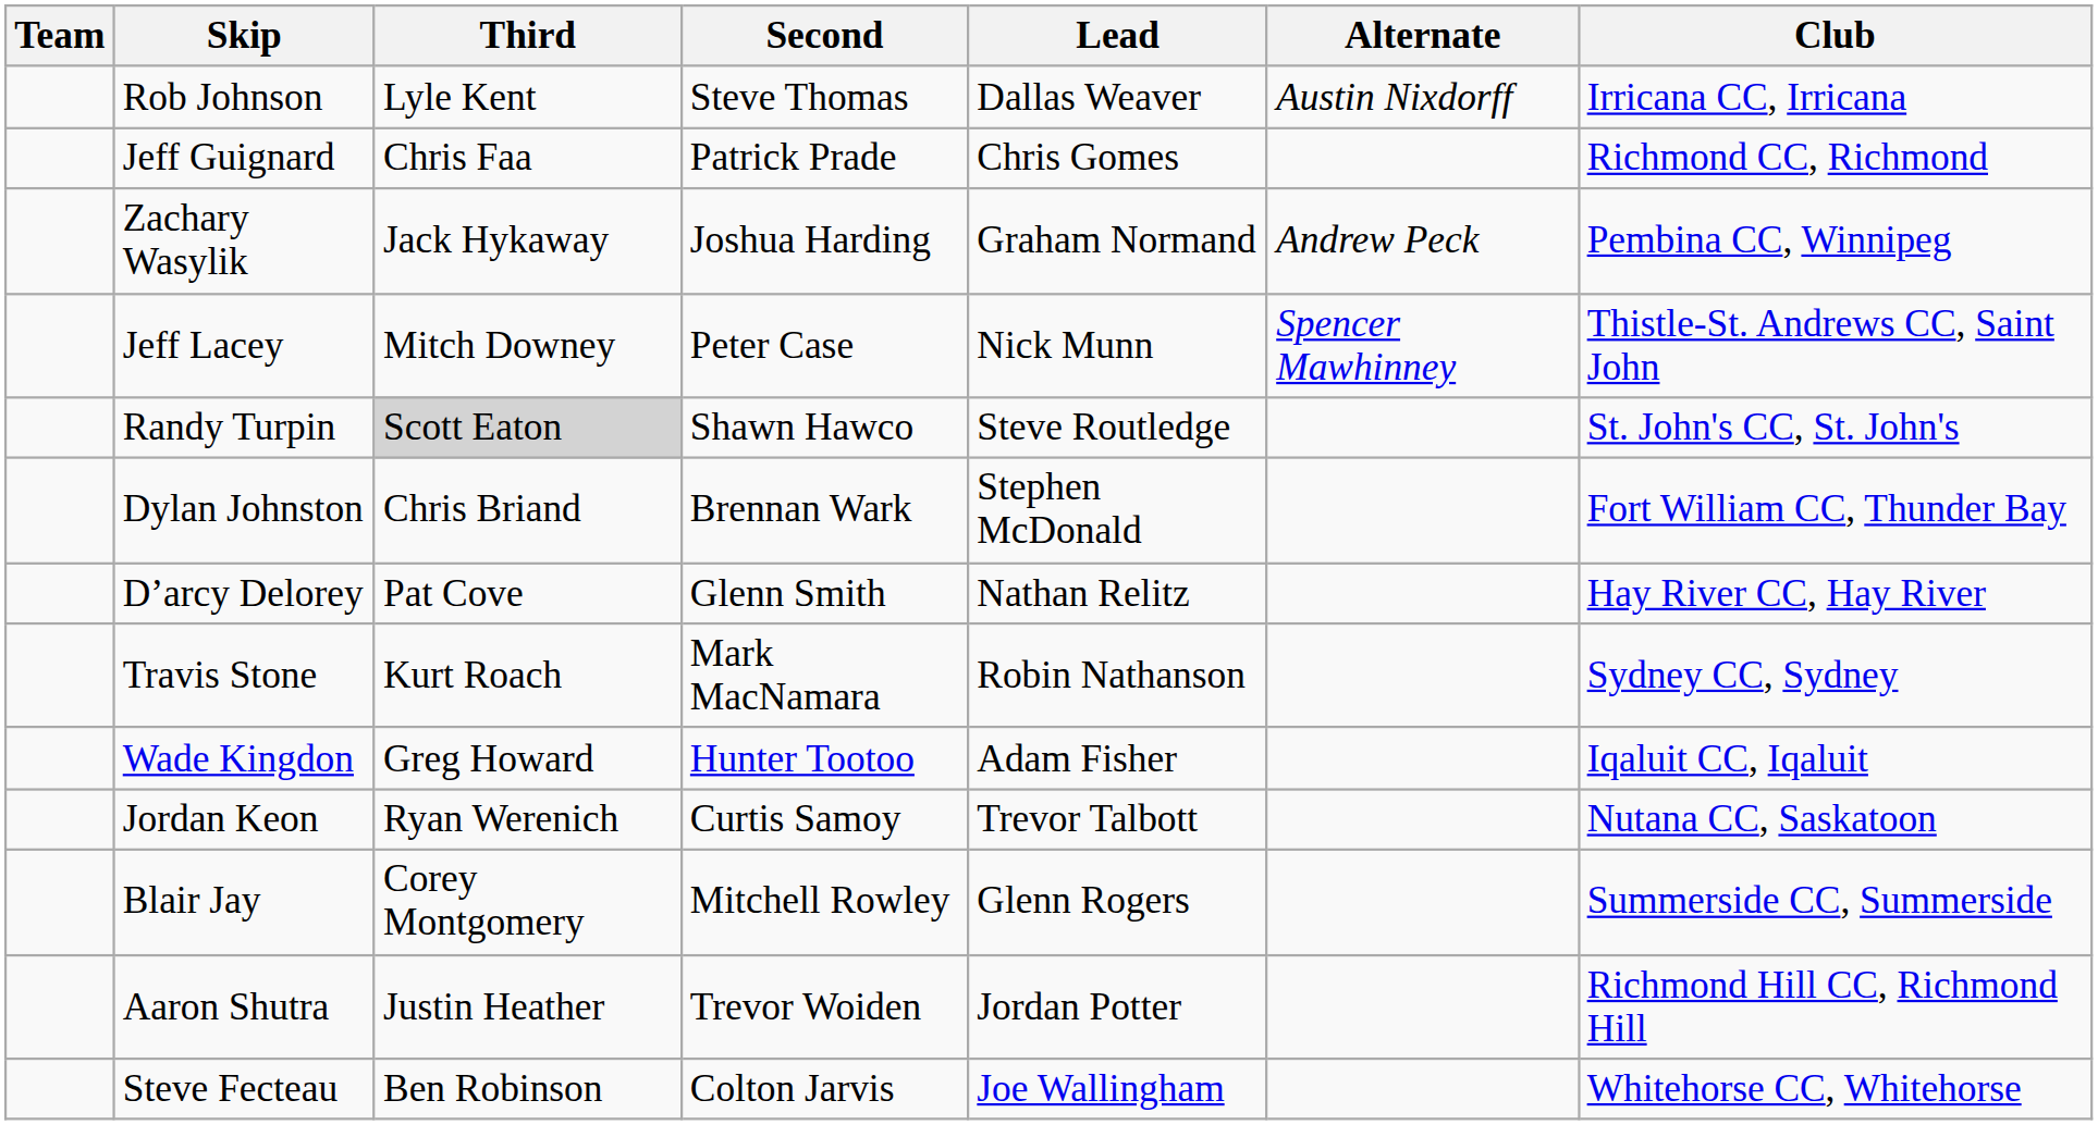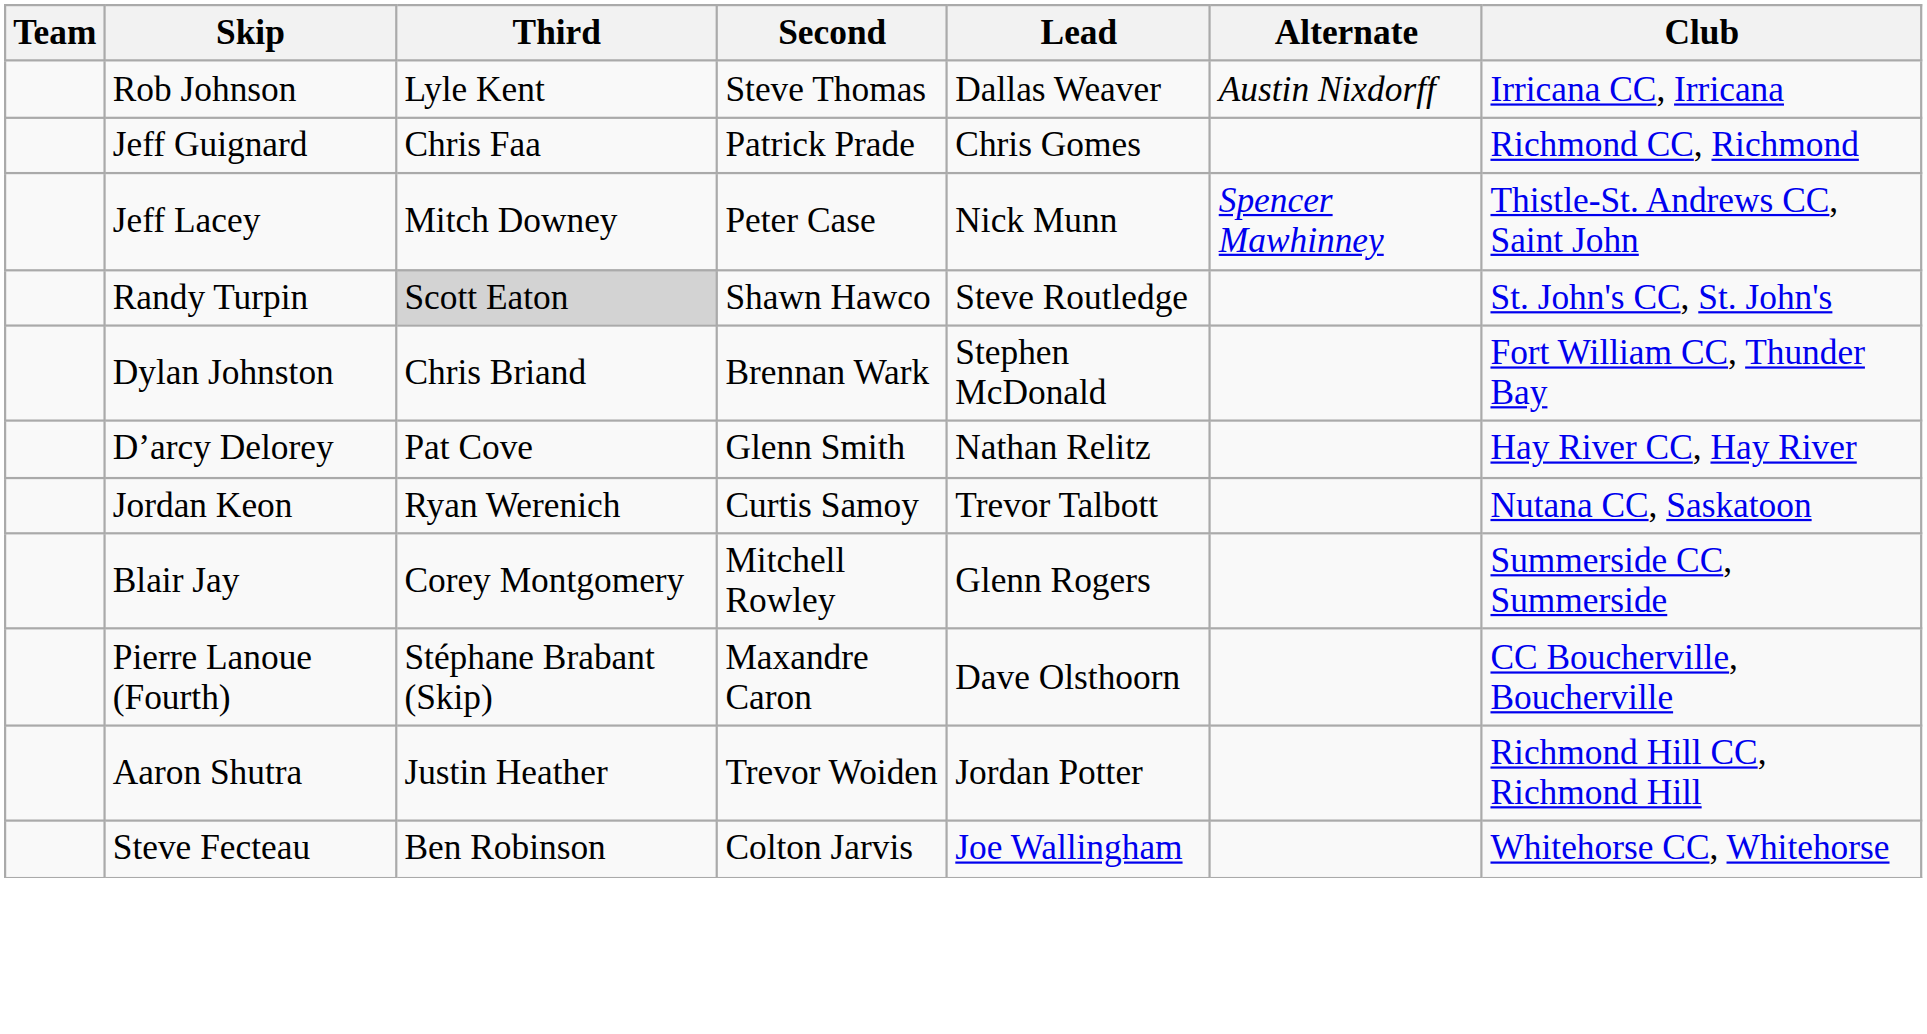- row: Zachary Wasylik | Jack Hykaway | Joshua Harding | Graham Normand | Andrew Peck | Pembina CC, Winnipeg
- row: Travis Stone | Kurt Roach | Mark MacNamara | Robin Nathanson | Sydney CC, Sydney
- row: Wade Kingdon | Greg Howard | Hunter Tootoo | Adam Fisher | Iqaluit CC, Iqaluit
+ row: Pierre Lanoue (Fourth) | Stéphane Brabant (Skip) | Maxandre Caron | Dave Olsthoorn | CC Boucherville, Boucherville
